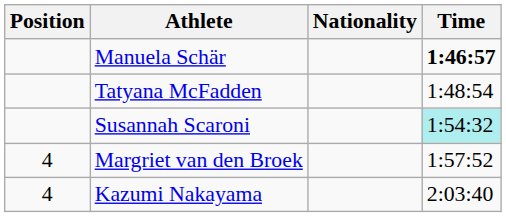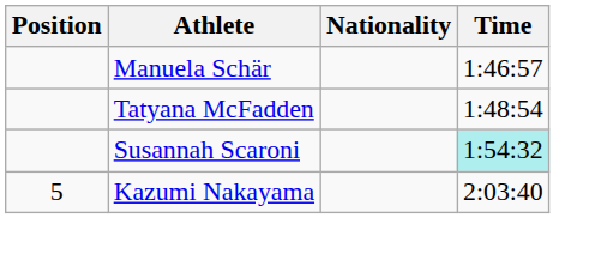Manuela Schär | Time: bold -> normal
- row: 4 | Margriet van den Broek | 1:57:52
Kazumi Nakayama | Position: 4 -> 5
